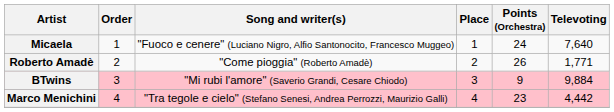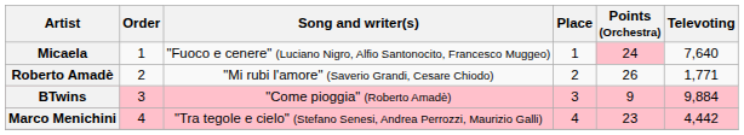Micaela | Points (Orchestra): no background -> pink background
Roberto Amadè | Song and writer(s): "Come pioggia" (Roberto Amadè) -> "Mi rubi l'amore" (Saverio Grandi, Cesare Chiodo)
BTwins | Song and writer(s): "Mi rubi l'amore" (Saverio Grandi, Cesare Chiodo) -> "Come pioggia" (Roberto Amadè)
